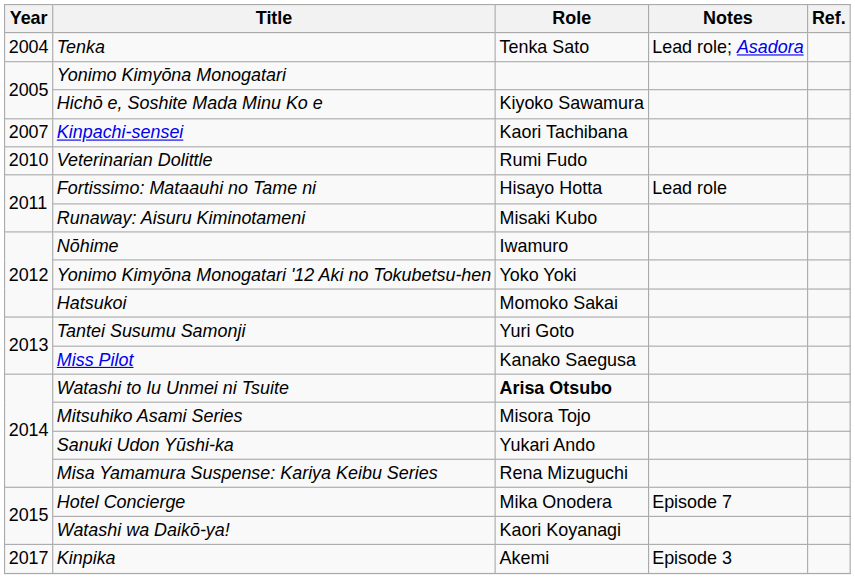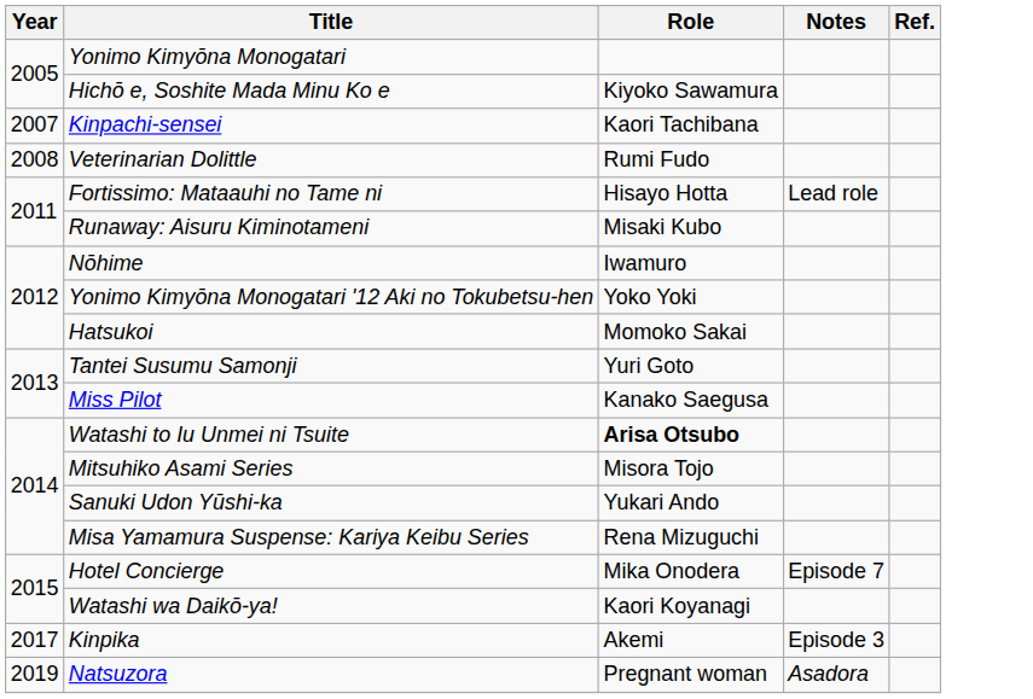- row: 2004 | Tenka | Tenka Sato | Lead role; Asadora
Veterinarian Dolittle | Year: 2010 -> 2008
+ row: 2019 | Natsuzora | Pregnant woman | Asadora
